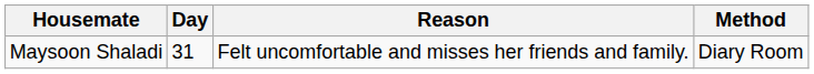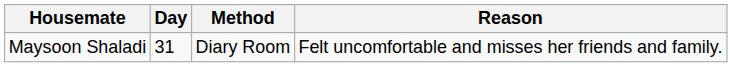columns swapped: Reason <-> Method
